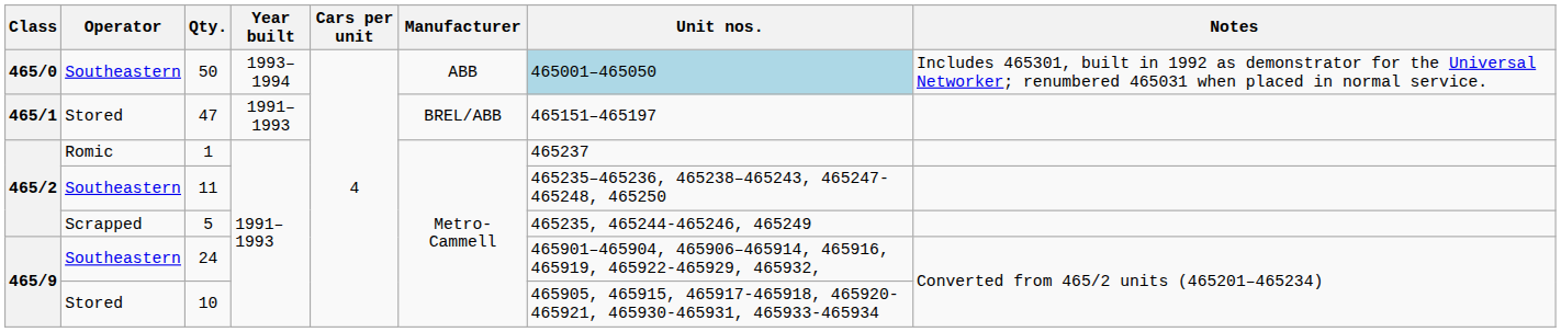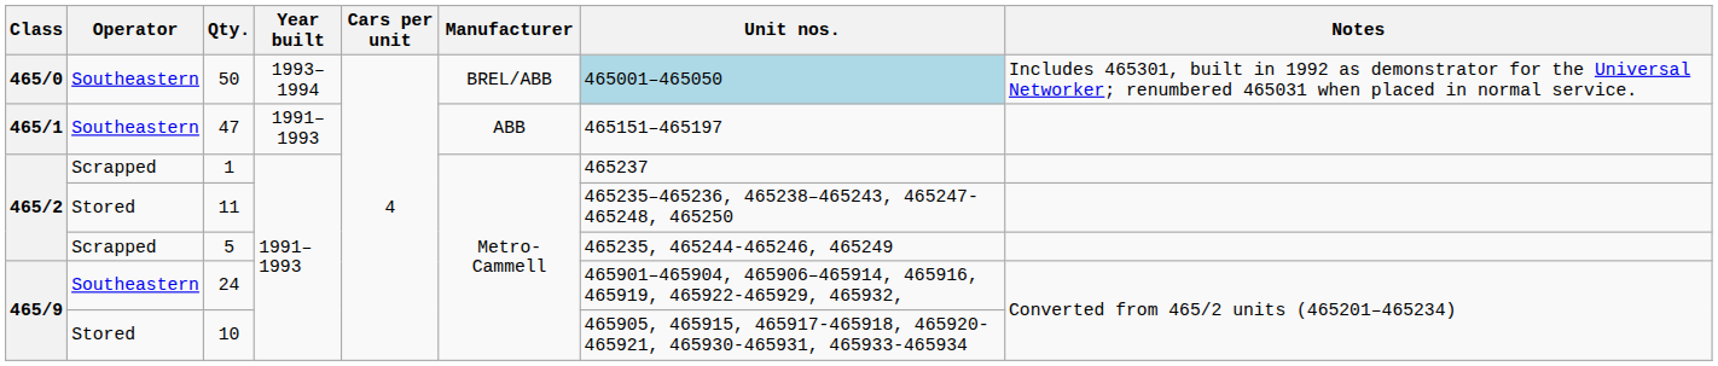50 | Manufacturer: ABB -> BREL/ABB
47 | Operator: Stored -> Southeastern
47 | Manufacturer: BREL/ABB -> ABB
1 | Operator: Romic -> Scrapped
11 | Operator: Southeastern -> Stored
